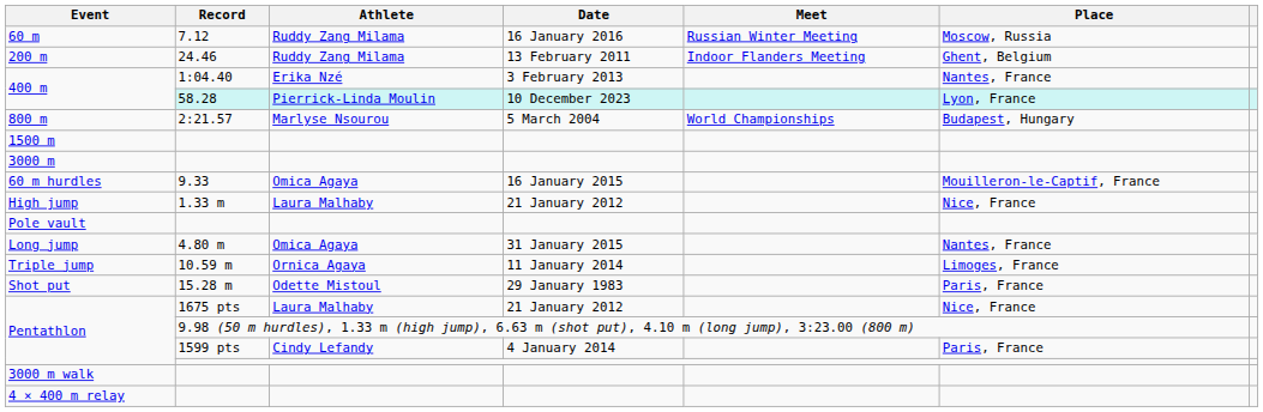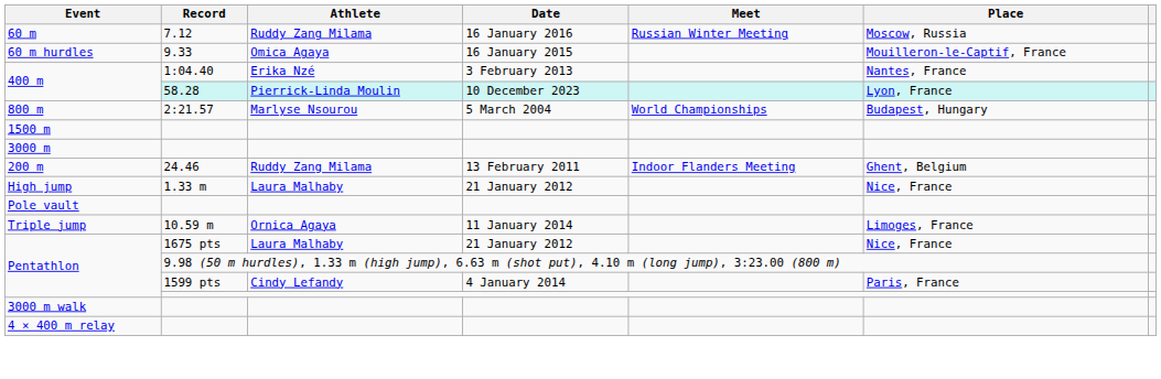rows swapped: 200 m <-> 60 m hurdles
- row: Long jump | 4.80 m | Omica Agaya | 31 January 2015 | Nantes, France
- row: Shot put | 15.28 m | Odette Mistoul | 29 January 1983 | Paris, France
